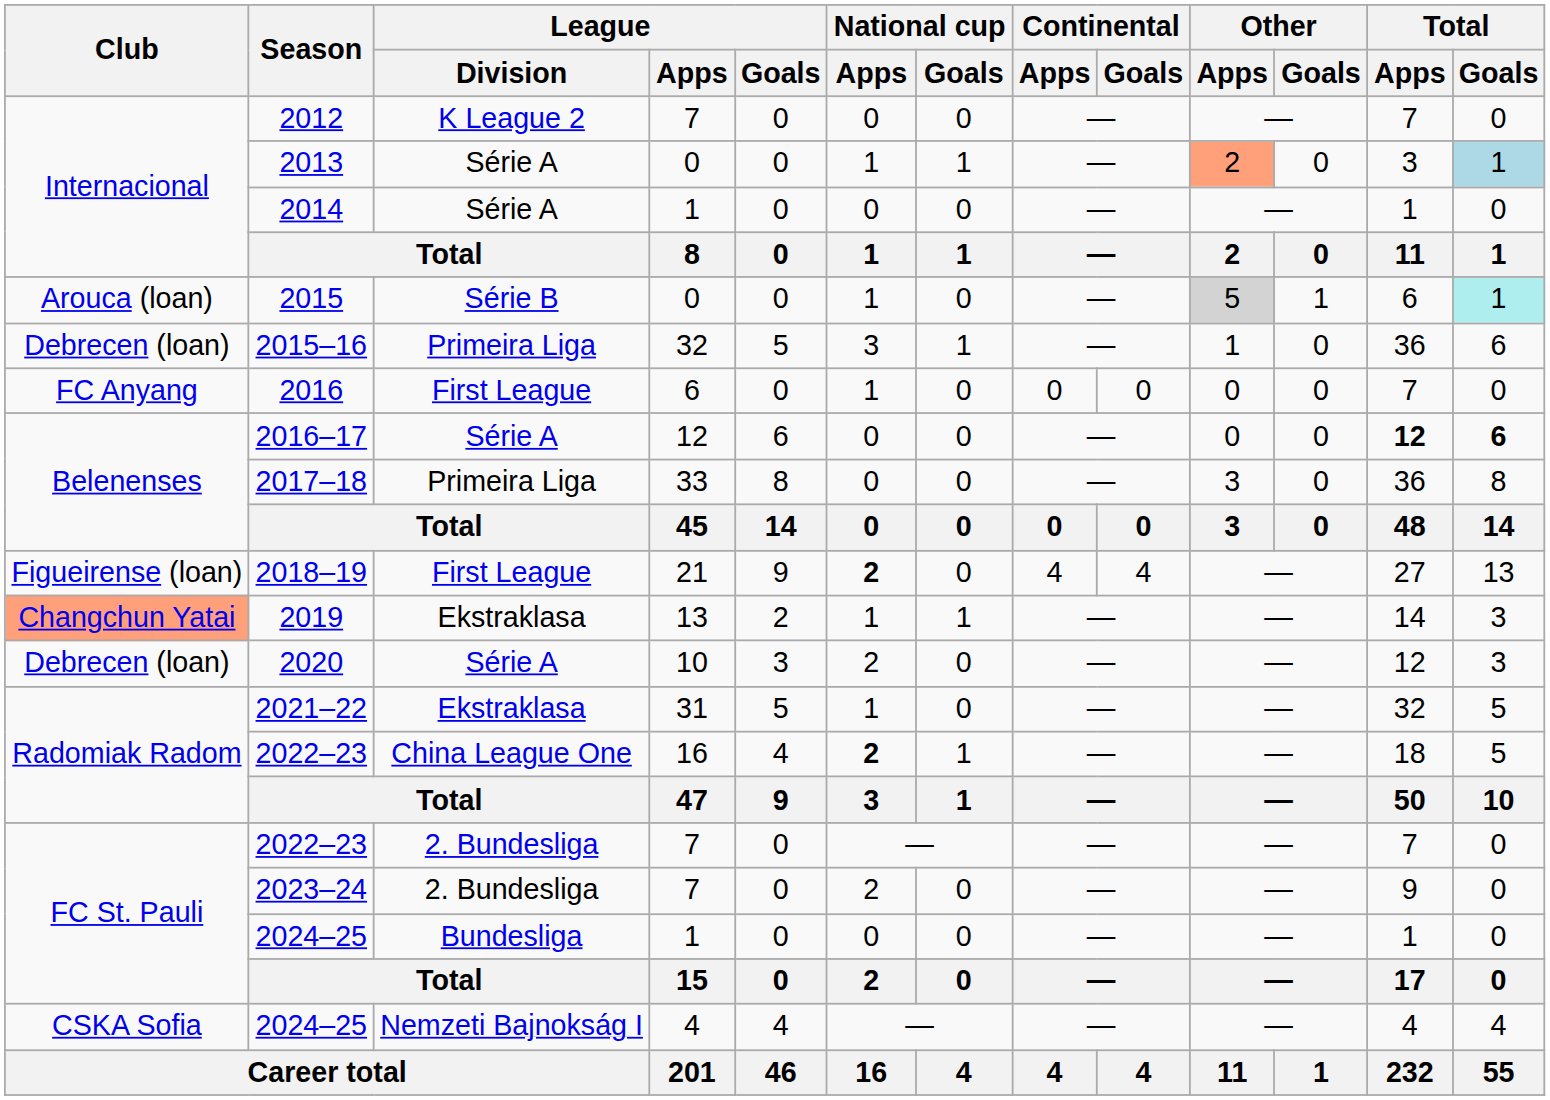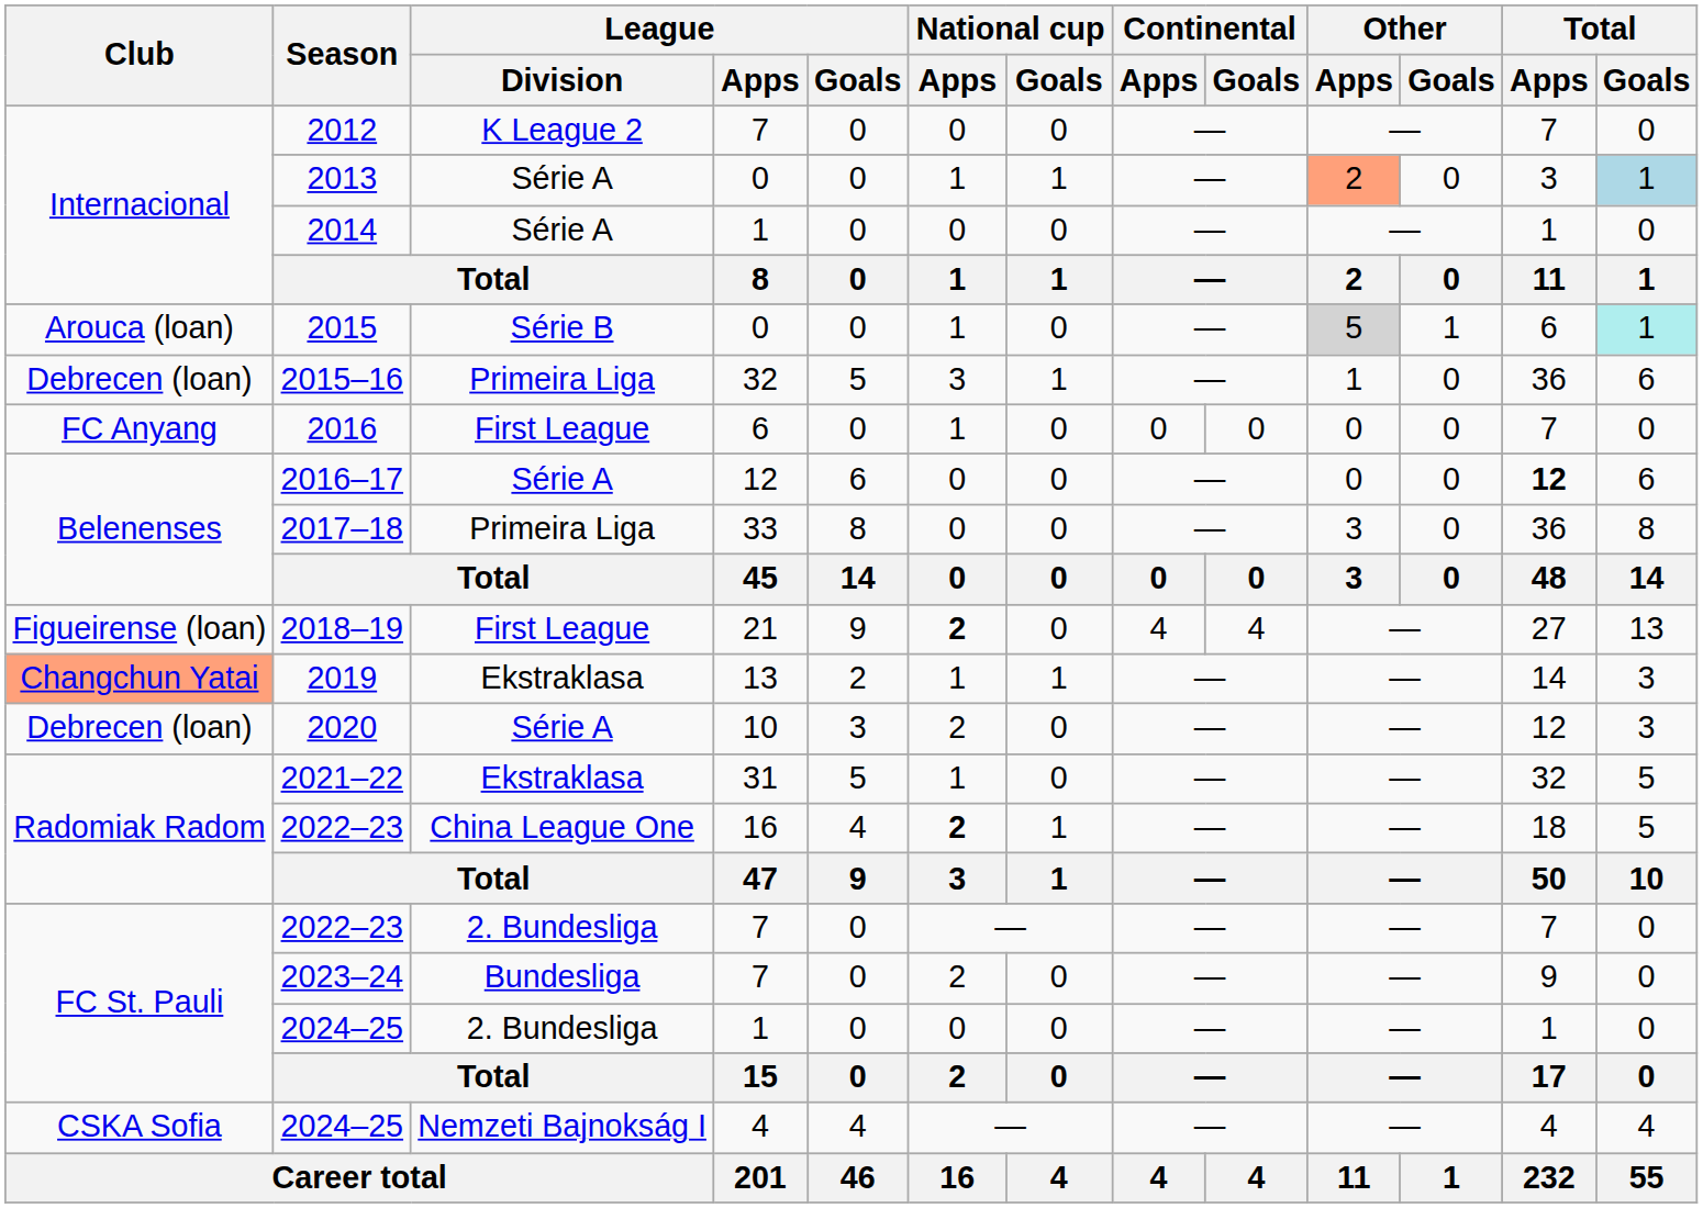2016–17 | Total / Goals: bold -> normal
2023–24 | League / Division: 2. Bundesliga -> Bundesliga
2024–25 / 1 | League / Division: Bundesliga -> 2. Bundesliga
